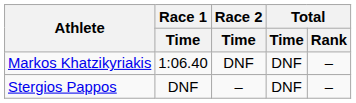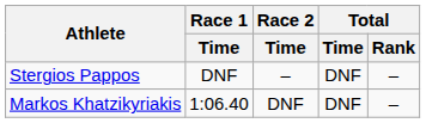rows swapped: Stergios Pappos <-> Markos Khatzikyriakis
